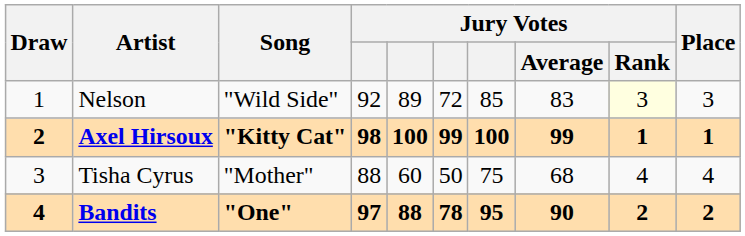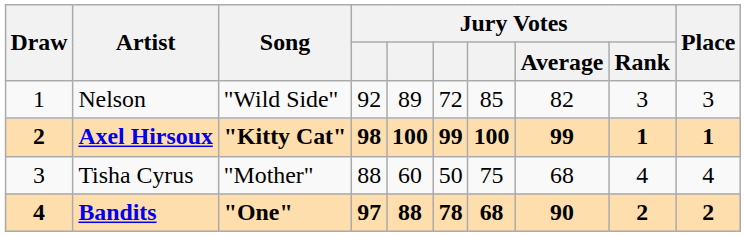Nelson | Jury Votes / Average: 83 -> 82
Nelson | Jury Votes / Rank: lightyellow background -> no background
Bandits | column 7: 95 -> 68
